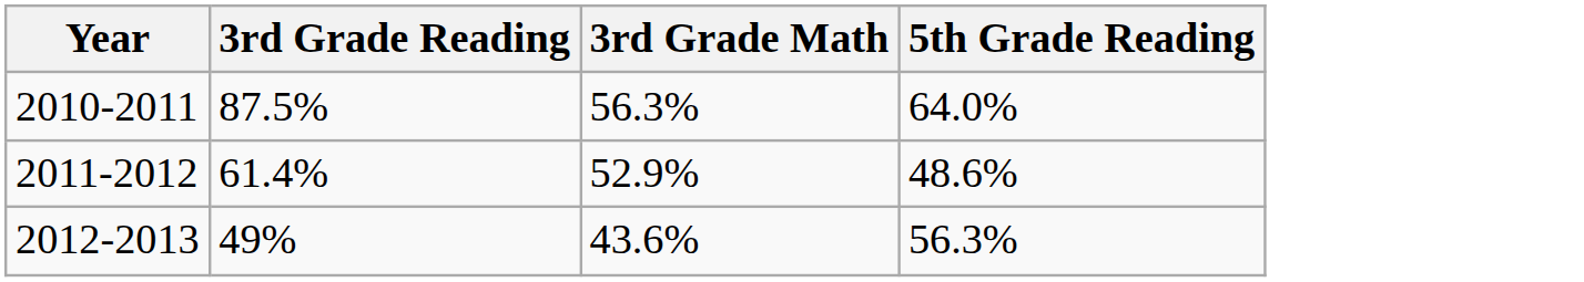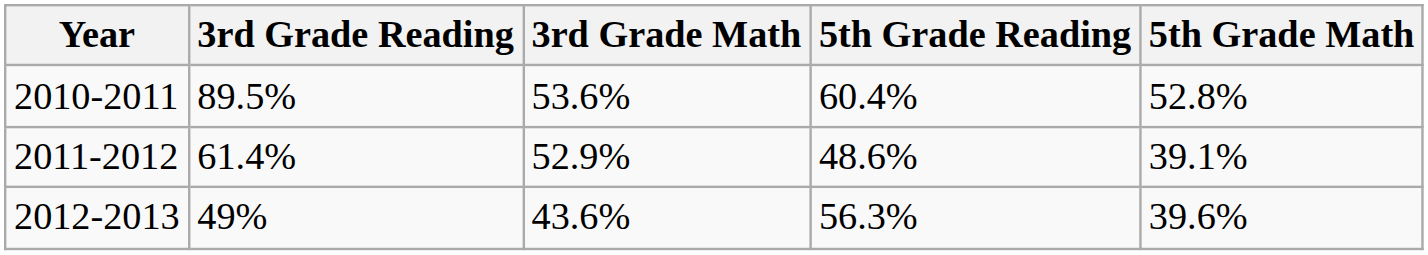+ column: 5th Grade Math | 52.8% | 39.1% | 39.6%
2010-2011 | 3rd Grade Reading: 87.5% -> 89.5%
2010-2011 | 3rd Grade Math: 56.3% -> 53.6%
2010-2011 | 5th Grade Reading: 64.0% -> 60.4%
